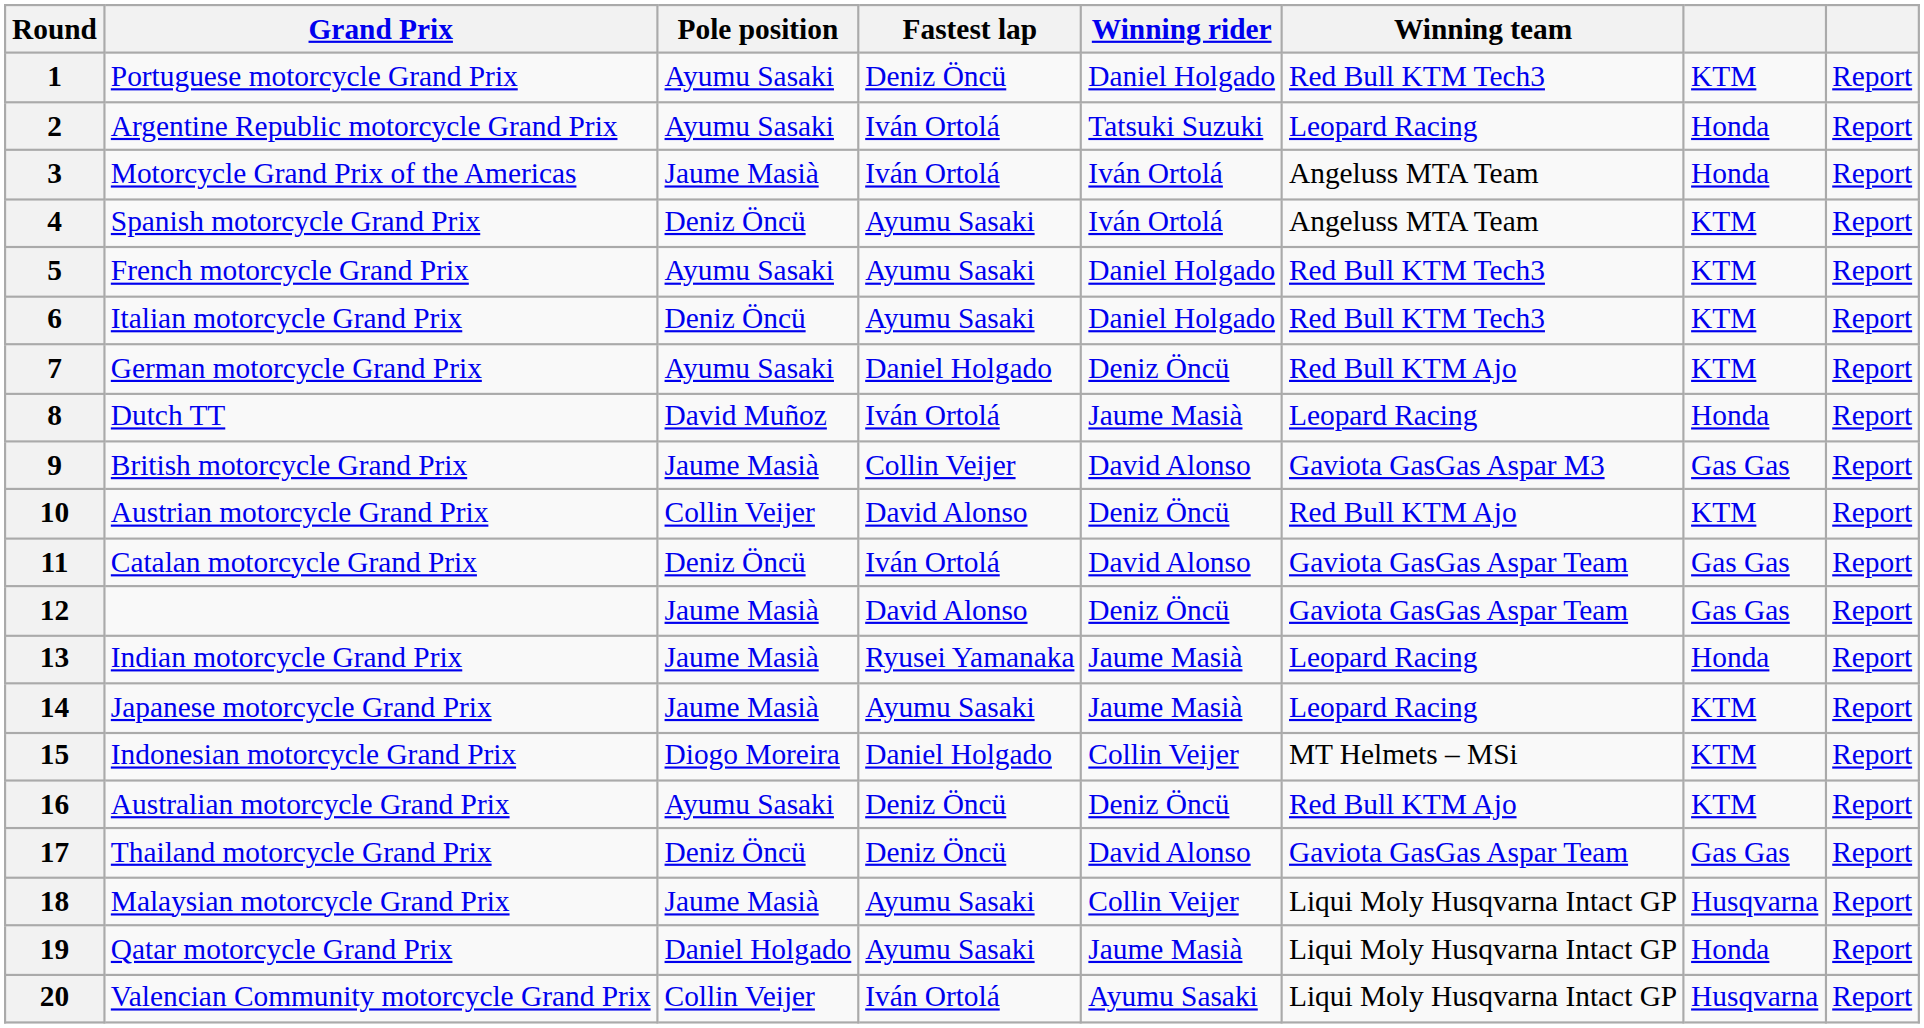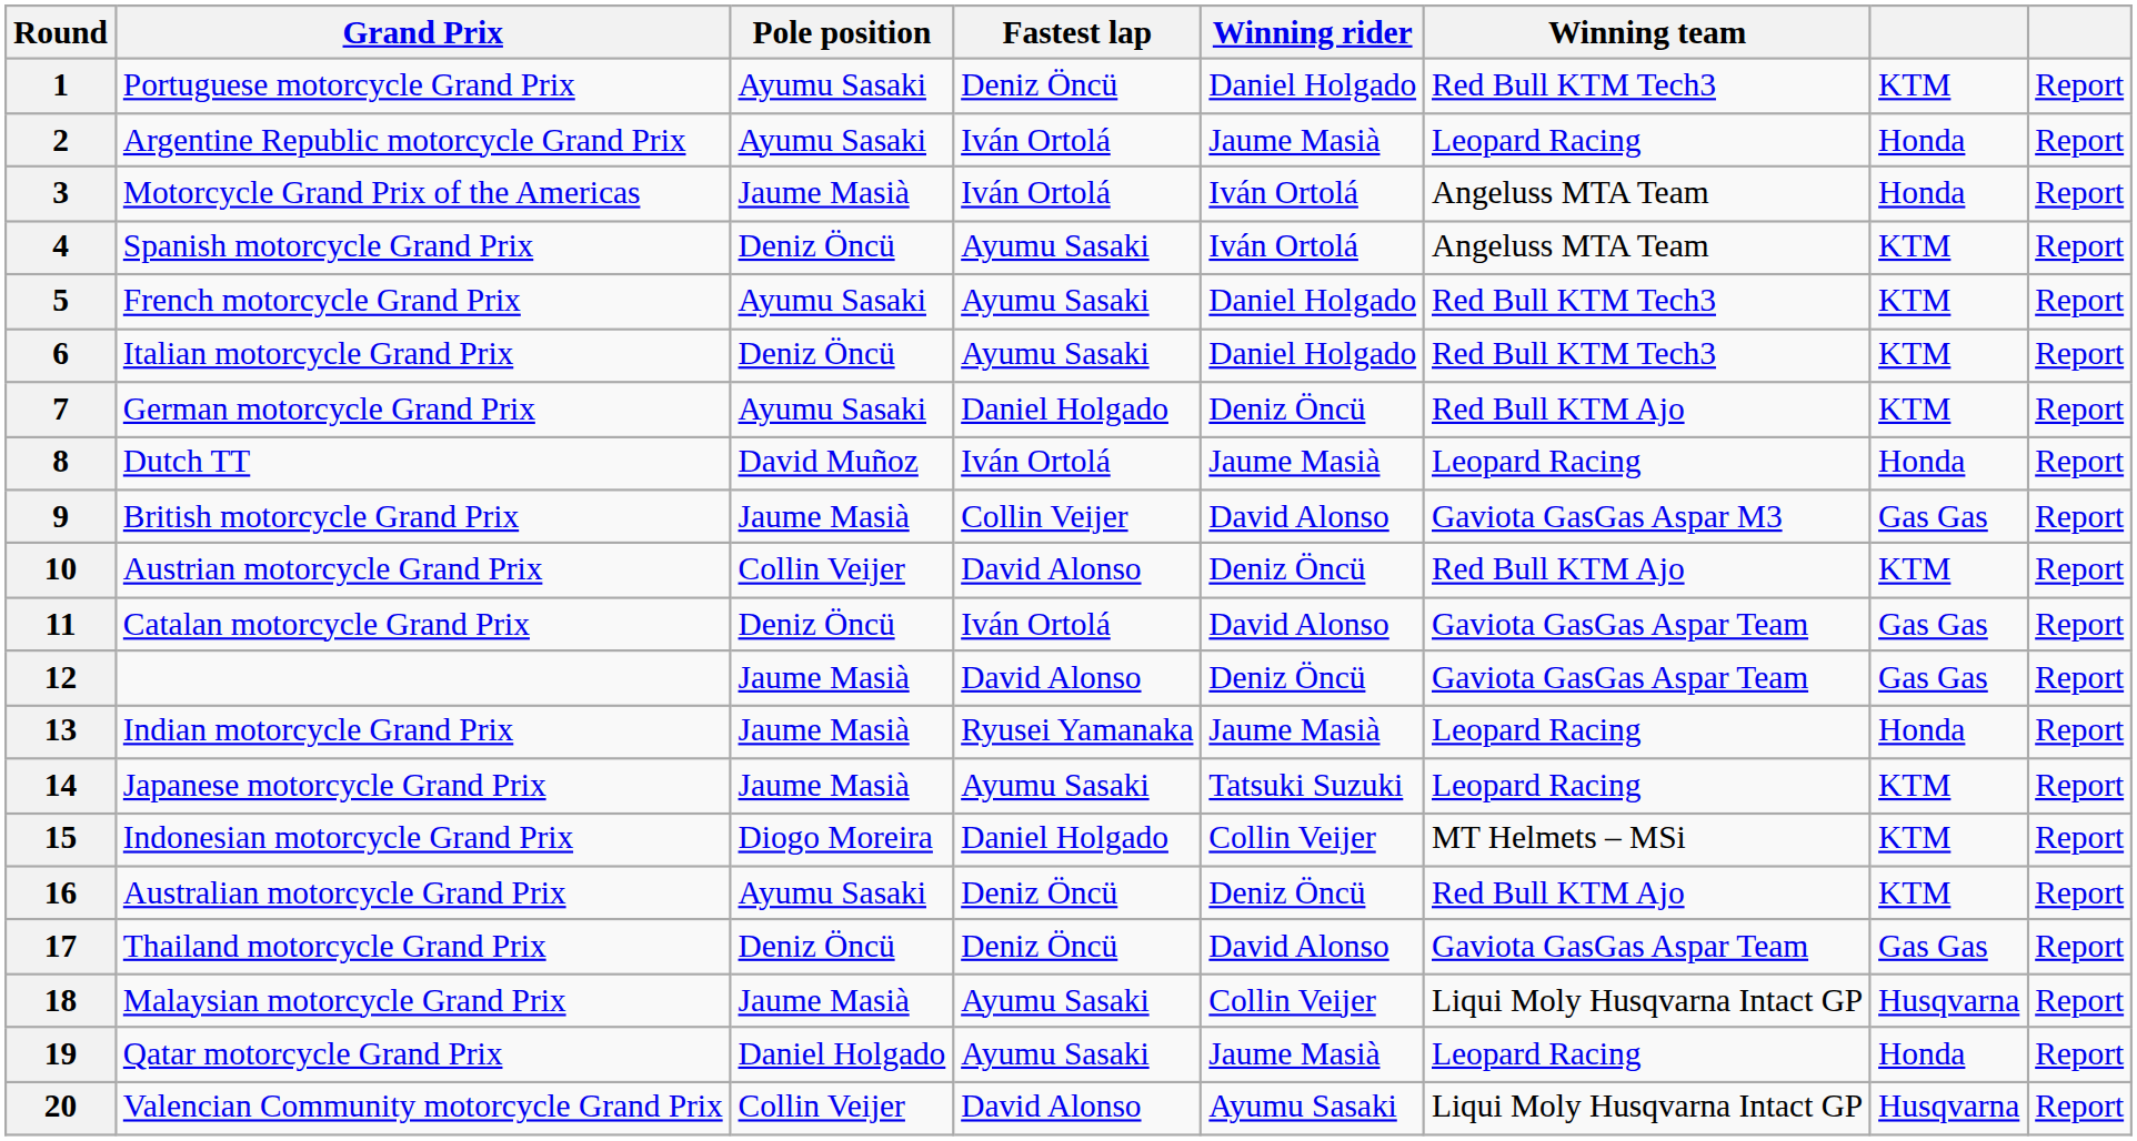2 | Winning rider: Tatsuki Suzuki -> Jaume Masià
14 | Winning rider: Jaume Masià -> Tatsuki Suzuki
19 | Winning team: Liqui Moly Husqvarna Intact GP -> Leopard Racing
20 | Fastest lap: Iván Ortolá -> David Alonso
